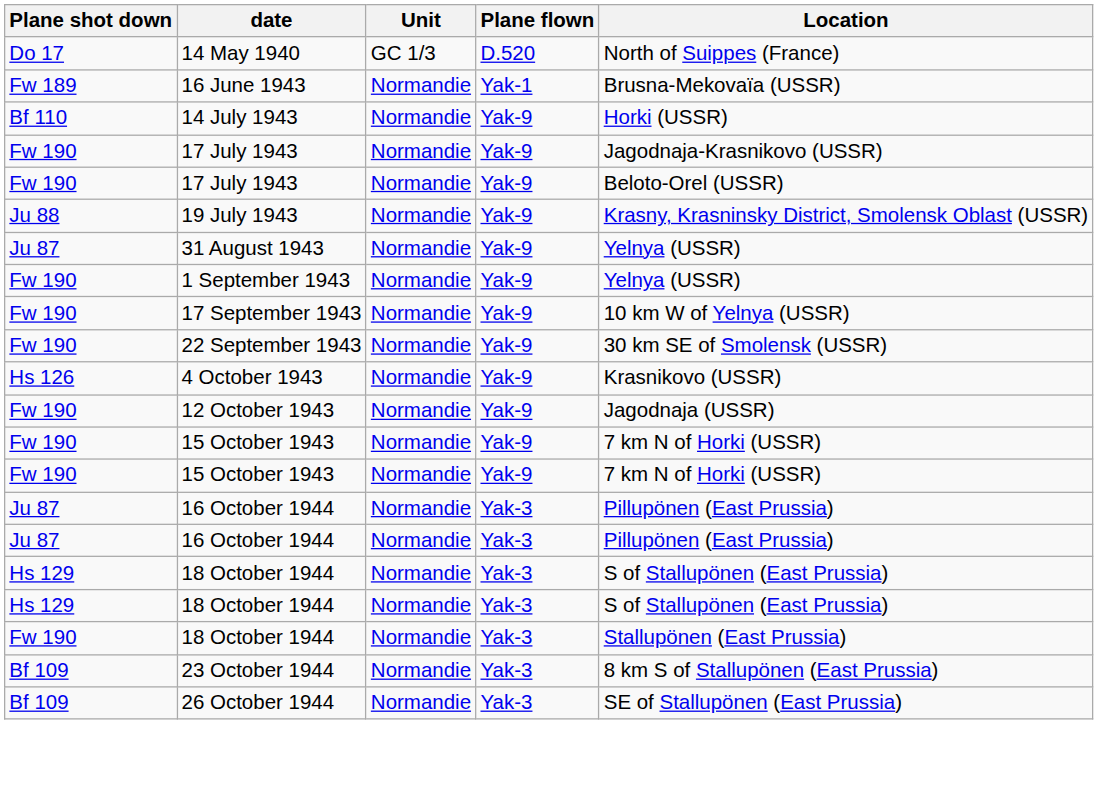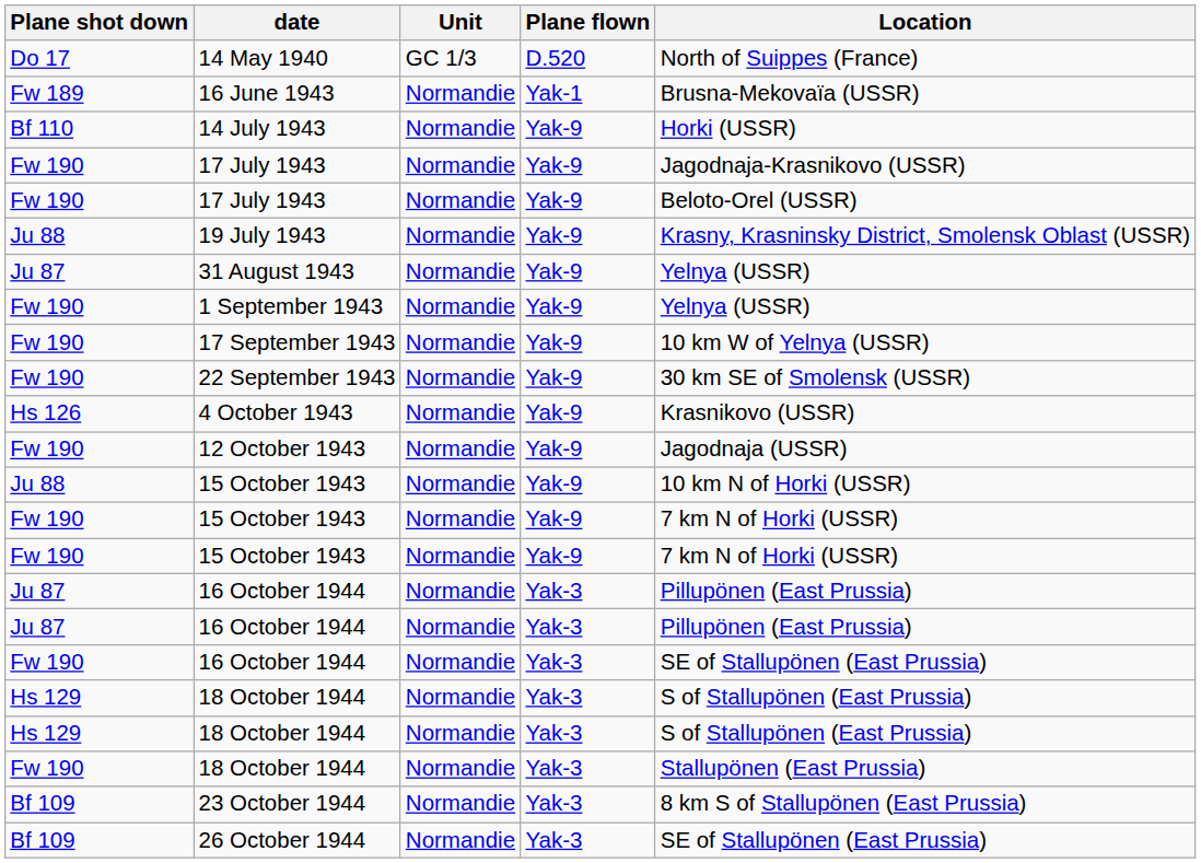+ row: Ju 88 | 15 October 1943 | Normandie | Yak-9 | 10 km N of Horki (USSR)
+ row: Fw 190 | 16 October 1944 | Normandie | Yak-3 | SE of Stallupönen (East Prussia)
